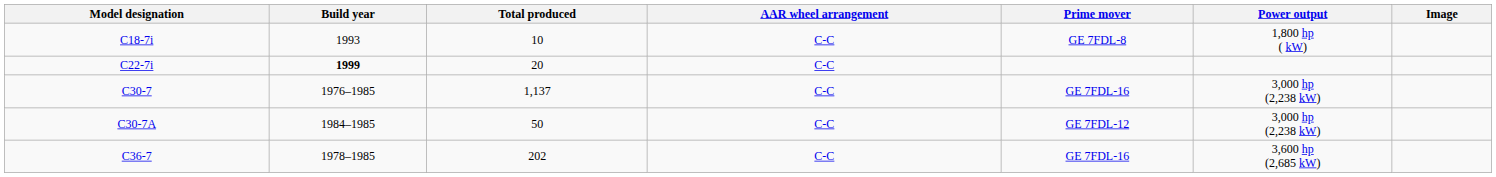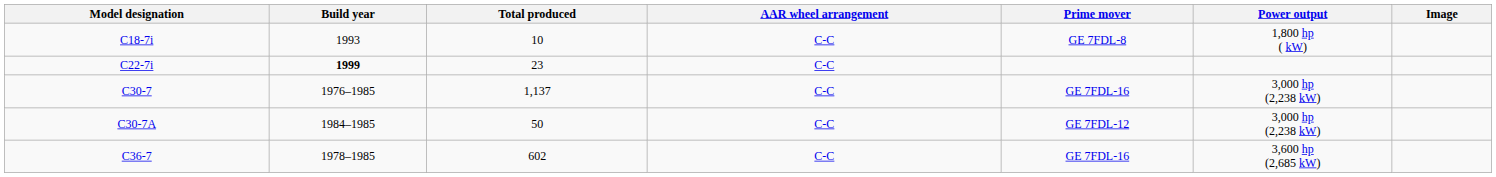C22-7i | Total produced: 20 -> 23
C36-7 | Total produced: 202 -> 602
